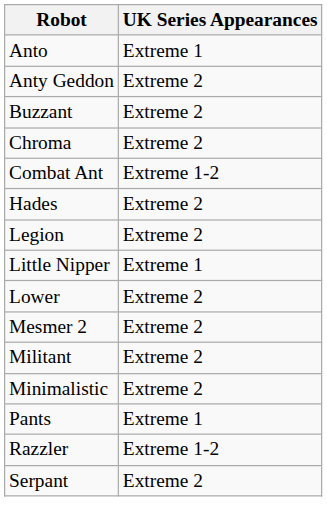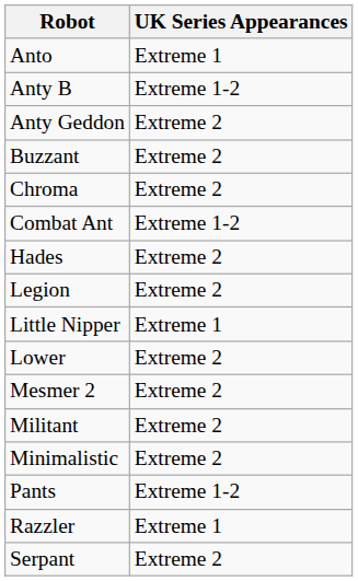+ row: Anty B | Extreme 1-2
Pants | UK Series Appearances: Extreme 1 -> Extreme 1-2
Razzler | UK Series Appearances: Extreme 1-2 -> Extreme 1
